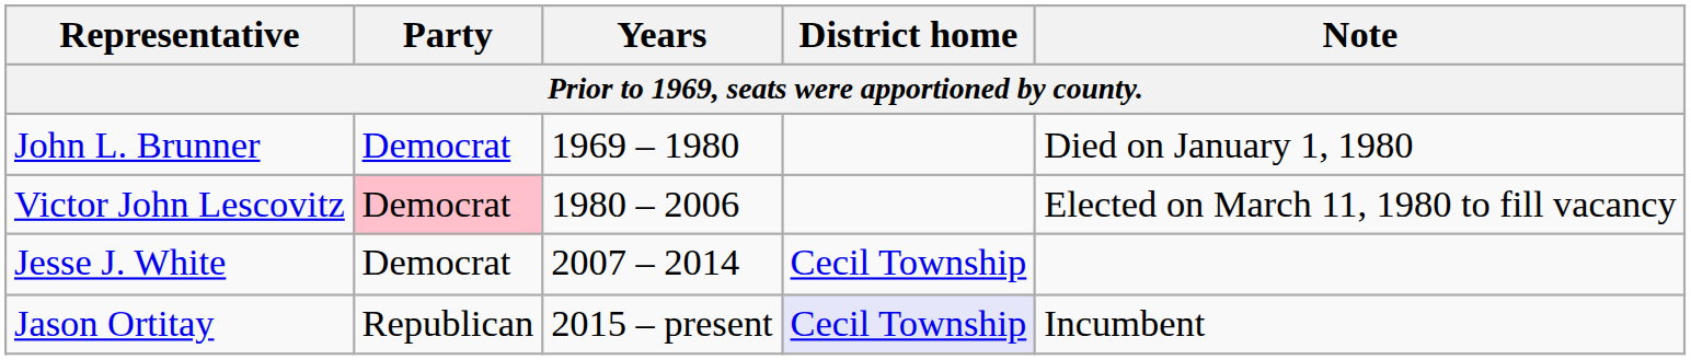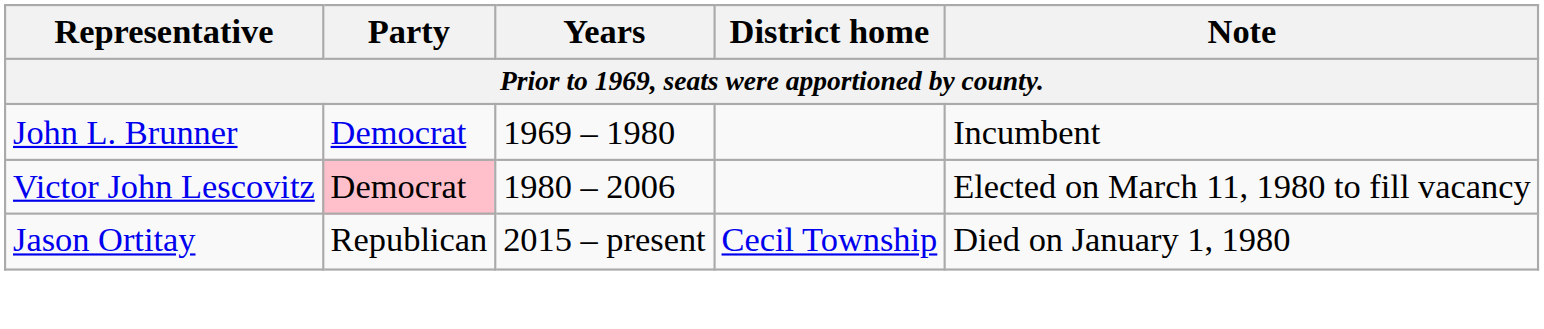John L. Brunner | Note: Died on January 1, 1980 -> Incumbent
- row: Jesse J. White | Democrat | 2007 – 2014 | Cecil Township
Jason Ortitay | District home: lavender background -> no background
Jason Ortitay | Note: Incumbent -> Died on January 1, 1980
